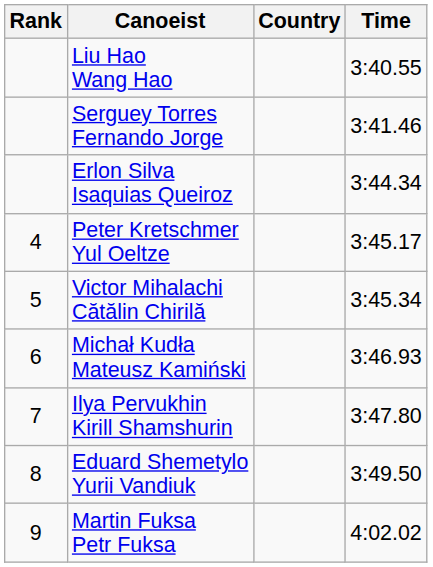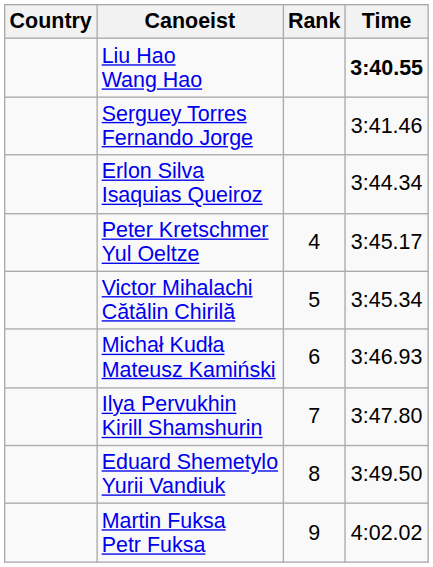columns swapped: Rank <-> Country
Liu Hao Wang Hao | Time: normal -> bold
